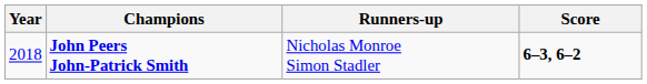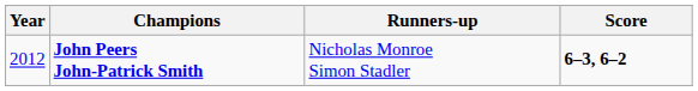John Peers John-Patrick Smith | Year: 2018 -> 2012
